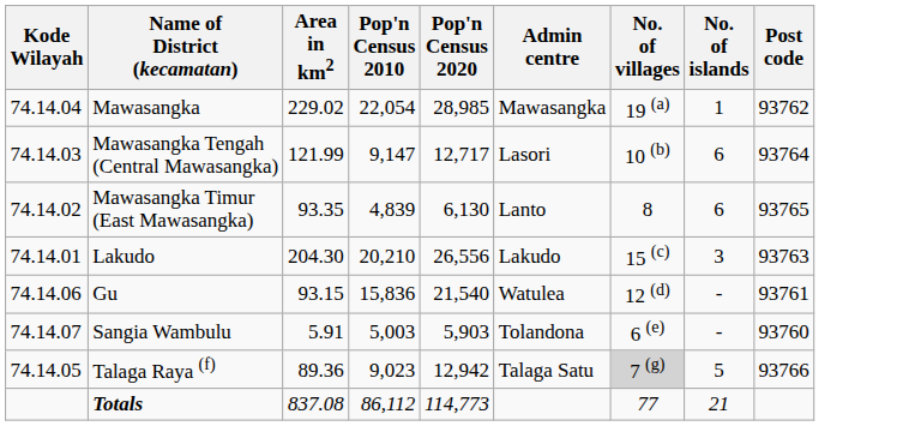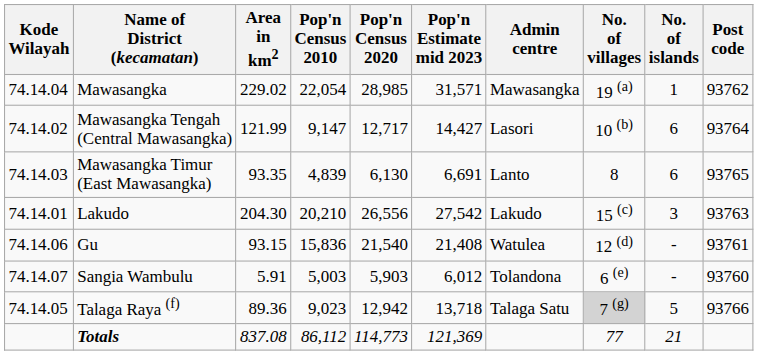+ column: Pop'n Estimate mid 2023 | 31,571 | 14,427 | 6,691 | 27,542 | 21,408 | 6,012 | 13,718 | 121,369
Mawasangka Tengah (Central Mawasangka) | Kode Wilayah: 74.14.03 -> 74.14.02
Mawasangka Timur (East Mawasangka) | Kode Wilayah: 74.14.02 -> 74.14.03
